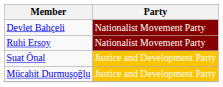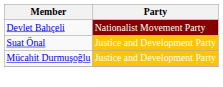- row: Ruhi Ersoy | Nationalist Movement Party
